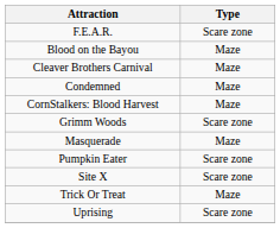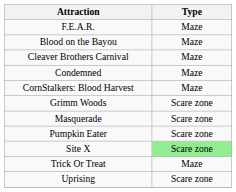F.E.A.R. | Type: Scare zone -> Maze
Masquerade | Type: Maze -> Scare zone
Site X | Type: no background -> lightgreen background
